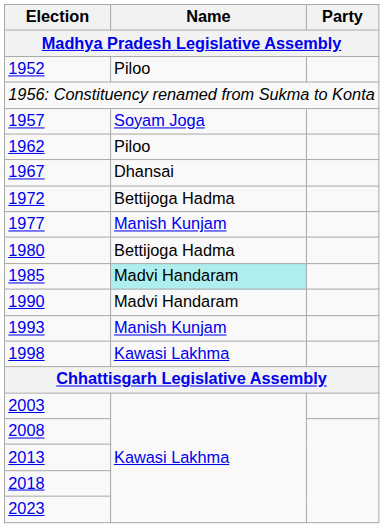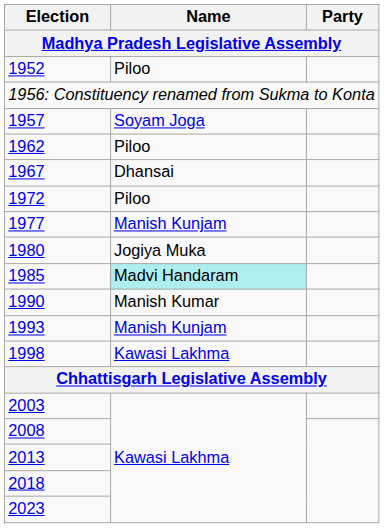1972 | Name: Bettijoga Hadma -> Piloo
1980 | Name: Bettijoga Hadma -> Jogiya Muka
1990 | Name: Madvi Handaram -> Manish Kumar
